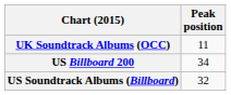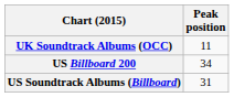US Soundtrack Albums (Billboard) | Peak position: 32 -> 31
